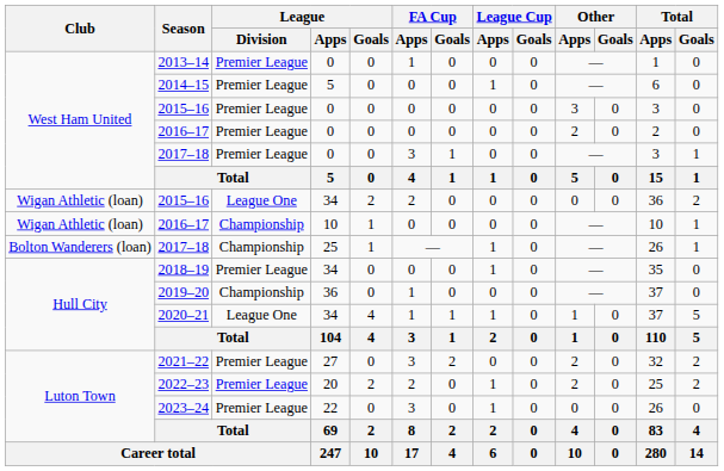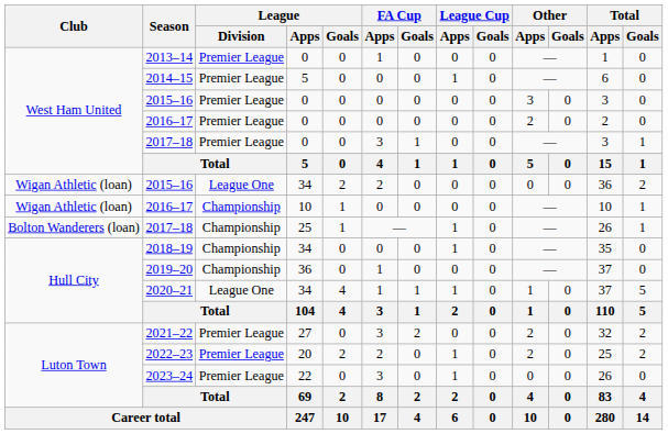2018–19 | League / Division: Premier League -> Championship
